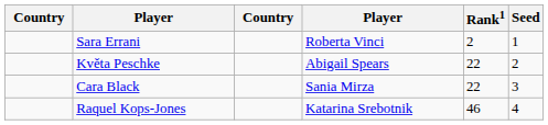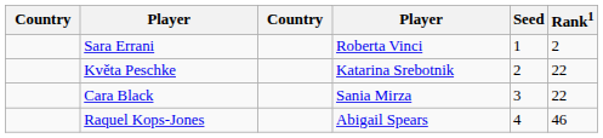columns swapped: Rank1 <-> Seed
Květa Peschke | column 4: Abigail Spears -> Katarina Srebotnik
Raquel Kops-Jones | column 4: Katarina Srebotnik -> Abigail Spears
